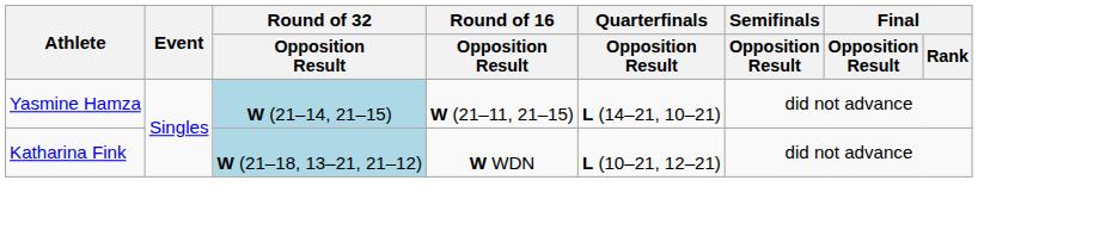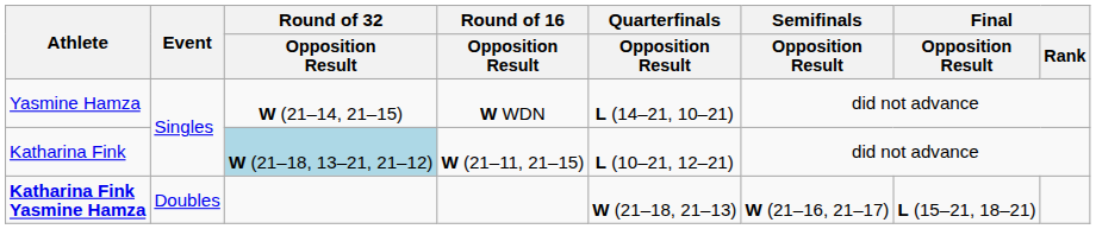Yasmine Hamza | Round of 32 / Opposition Result: lightblue background -> no background
Yasmine Hamza | Round of 16 / Opposition Result: W (21–11, 21–15) -> W WDN
Katharina Fink | Round of 16 / Opposition Result: W WDN -> W (21–11, 21–15)
+ row: Katharina Fink Yasmine Hamza | Doubles | W (21–18, 21–13) | W (21–16, 21–17) | L (15–21, 18–21)
